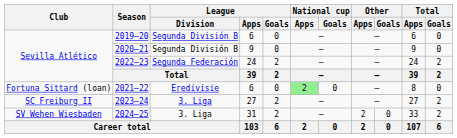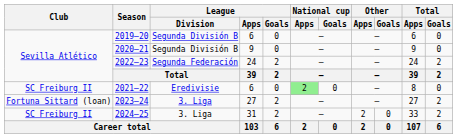2021–22 | Club: Fortuna Sittard (loan) -> SC Freiburg II
2023–24 | Club: SC Freiburg II -> Fortuna Sittard (loan)
2024–25 | Club: SV Wehen Wiesbaden -> SC Freiburg II
